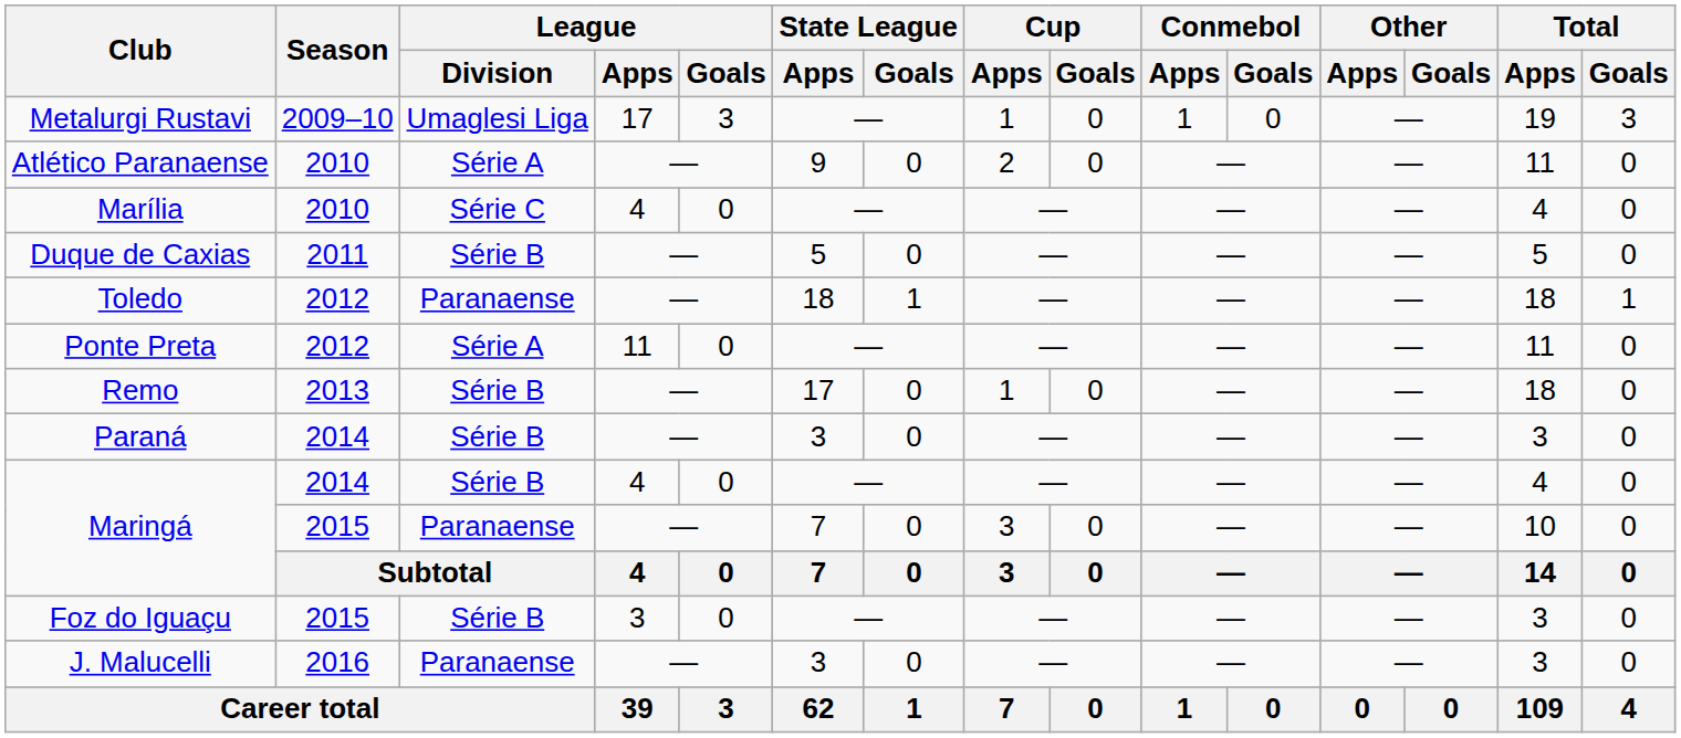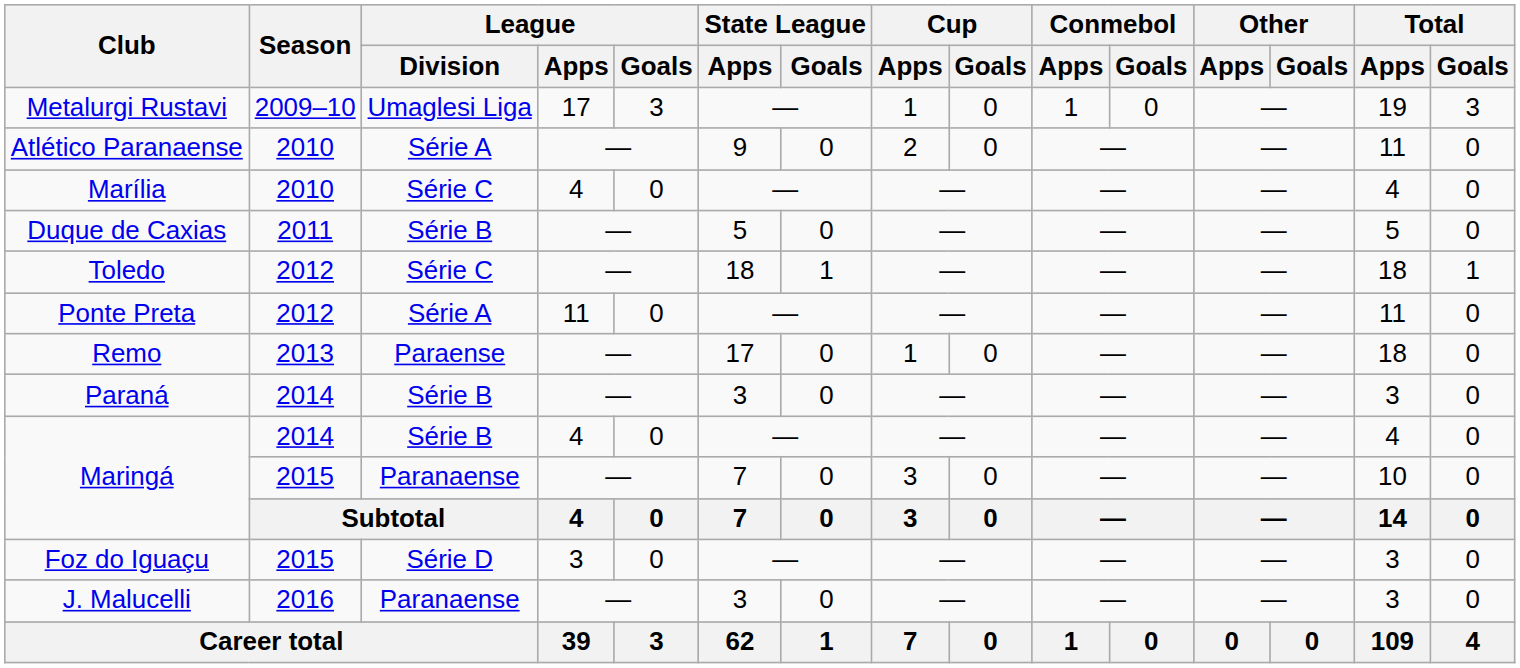Toledo | League / Division: Paranaense -> Série C
Remo | League / Division: Série B -> Paraense
Foz do Iguaçu | League / Division: Série B -> Série D
